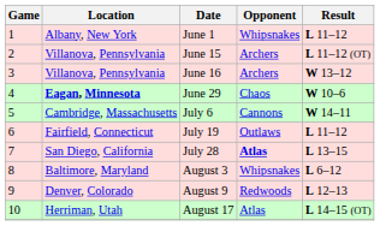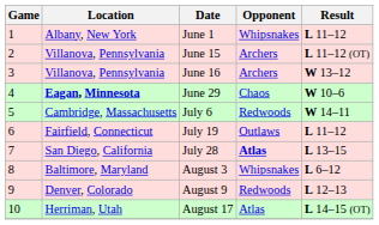July 6 | Opponent: Cannons -> Redwoods
